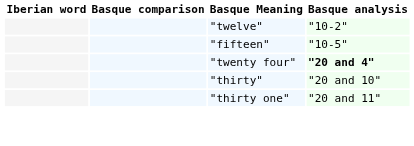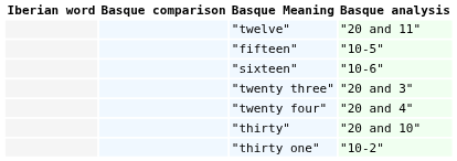"twelve" | Basque analysis: "10-2" -> "20 and 11"
+ row: "sixteen" | "10-6"
+ row: "twenty three" | "20 and 3"
"twenty four" | Basque analysis: bold -> normal
"thirty one" | Basque analysis: "20 and 11" -> "10-2"
